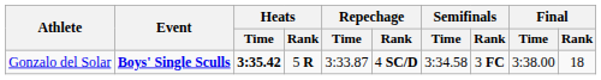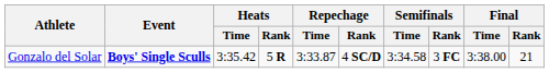Gonzalo del Solar | Heats / Time: bold -> normal
Gonzalo del Solar | Final / Rank: 18 -> 21
